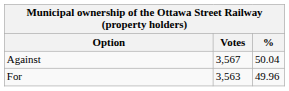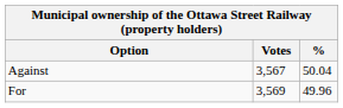For | Votes: 3,563 -> 3,569
